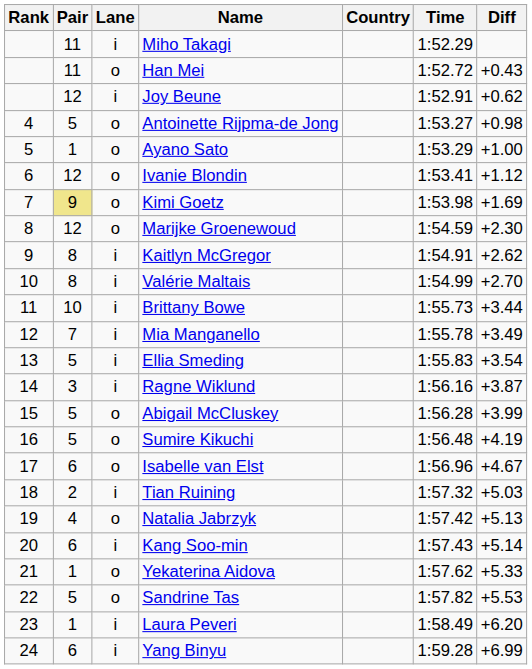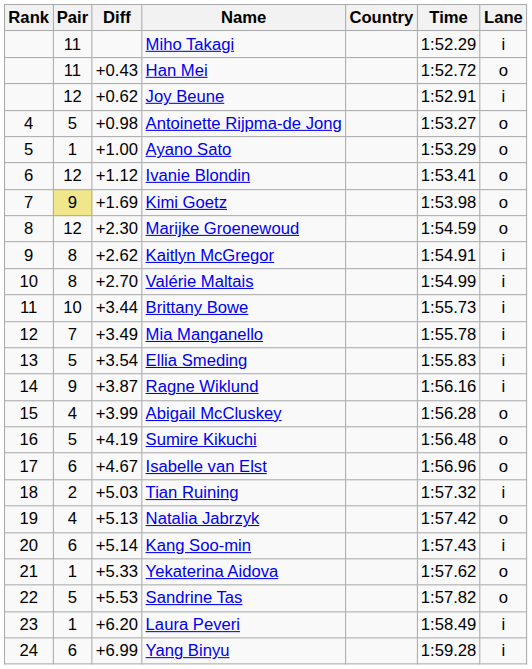columns swapped: Lane <-> Diff
Ragne Wiklund | Pair: 3 -> 9
Abigail McCluskey | Pair: 5 -> 4
